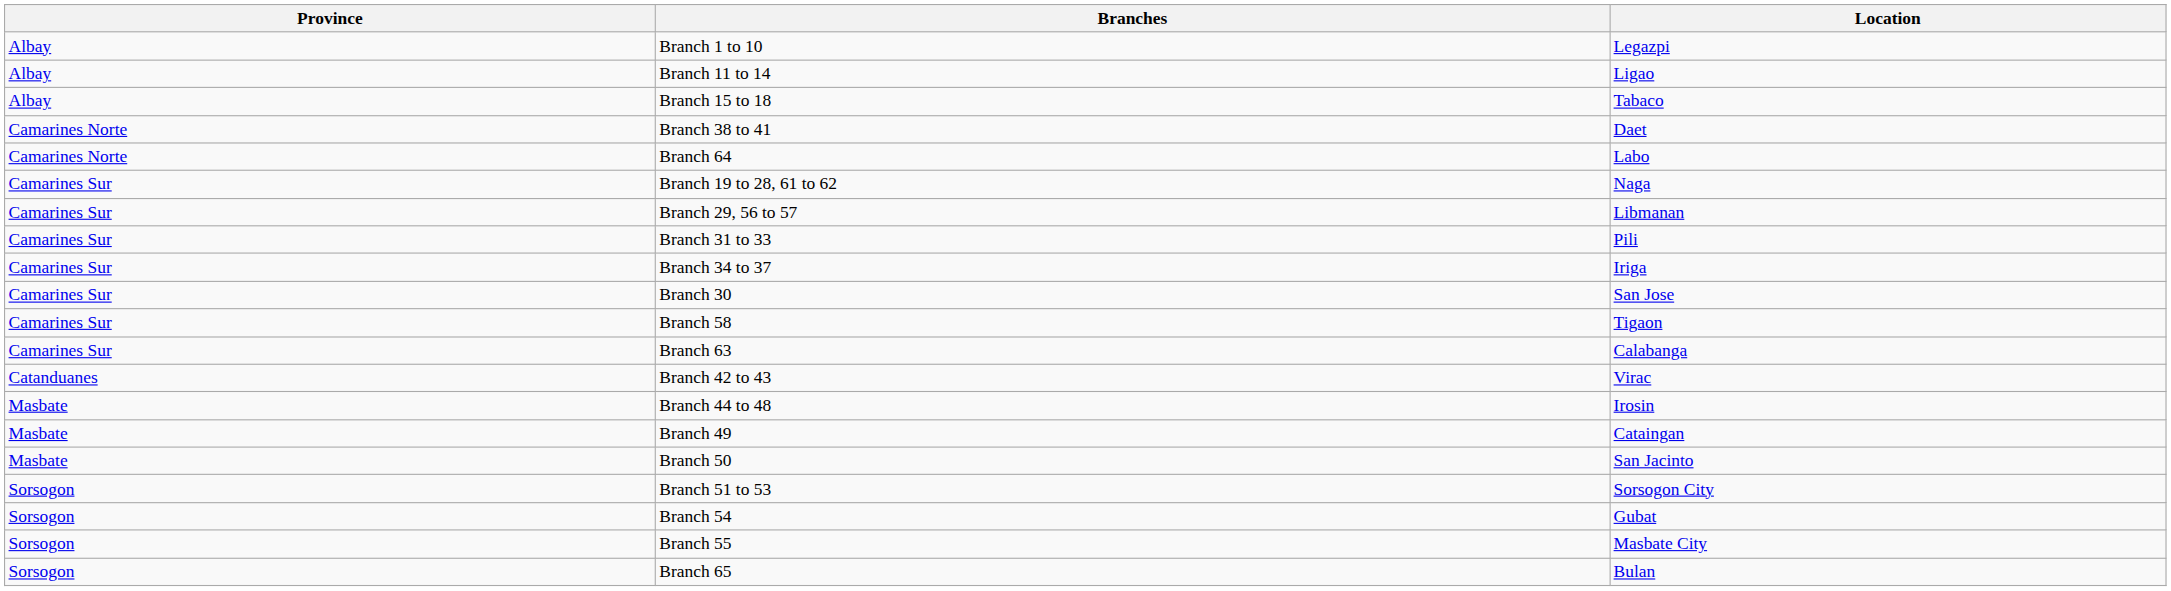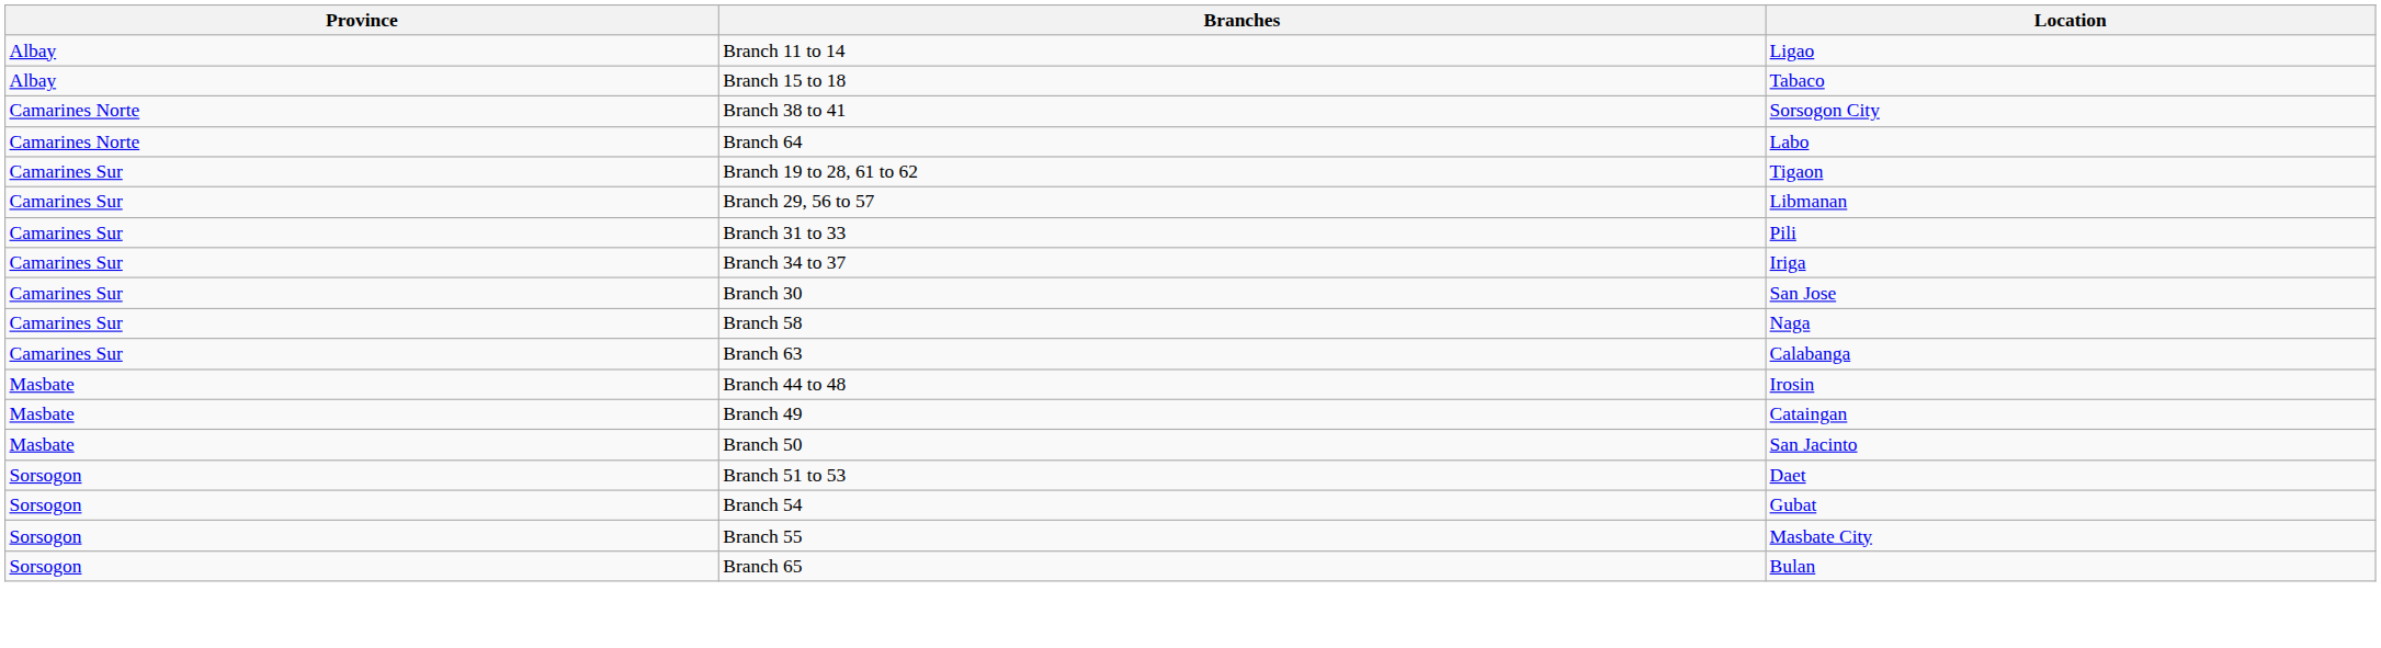- row: Albay | Branch 1 to 10 | Legazpi
Branch 38 to 41 | Location: Daet -> Sorsogon City
Branch 19 to 28, 61 to 62 | Location: Naga -> Tigaon
Branch 58 | Location: Tigaon -> Naga
- row: Catanduanes | Branch 42 to 43 | Virac
Branch 51 to 53 | Location: Sorsogon City -> Daet
